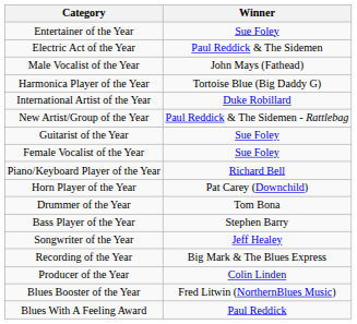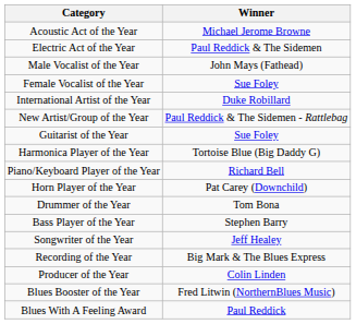- row: Entertainer of the Year | Sue Foley
+ row: Acoustic Act of the Year | Michael Jerome Browne
rows swapped: Female Vocalist of the Year <-> Harmonica Player of the Year
